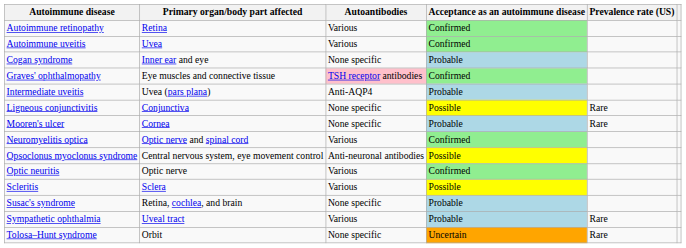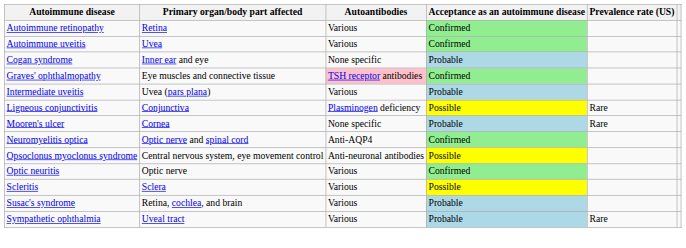Intermediate uveitis | Autoantibodies: Anti-AQP4 -> Various
Ligneous conjunctivitis | Autoantibodies: None specific -> Plasminogen deficiency
Neuromyelitis optica | Autoantibodies: Various -> Anti-AQP4
Susac's syndrome | Autoantibodies: None specific -> Various
- row: Tolosa–Hunt syndrome | Orbit | None specific | Uncertain | Rare
